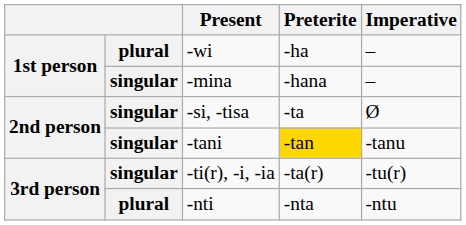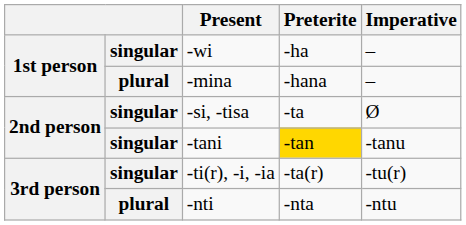-wi | column 2: plural -> singular
-mina | column 2: singular -> plural
